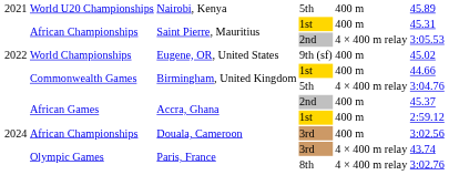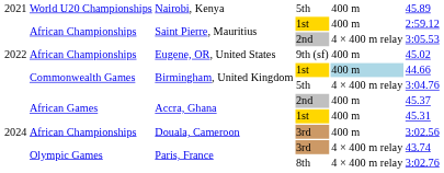Saint Pierre, Mauritius / 1st | column 6: 45.31 -> 2:59.12
Eugene, OR, United States | column 2: World Championships -> African Championships
Birmingham, United Kingdom / 1st | column 5: no background -> lightblue background
Accra, Ghana / 1st | column 6: 2:59.12 -> 45.31
